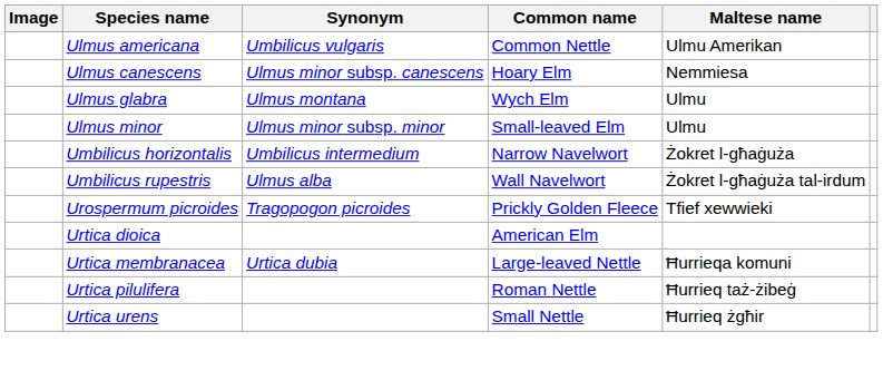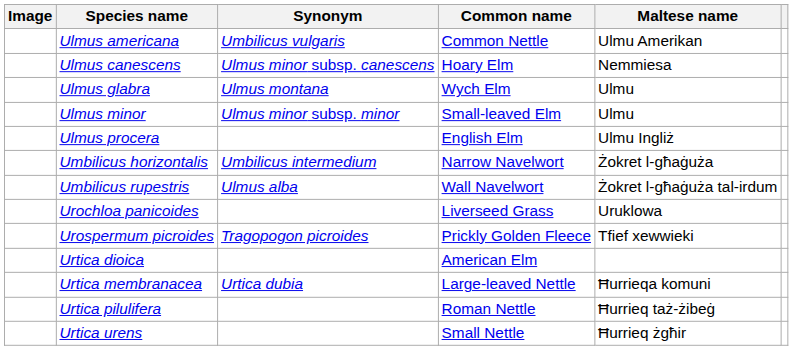+ row: Ulmus procera | English Elm | Ulmu Ingliż
+ row: Urochloa panicoides | Liverseed Grass | Uruklowa
